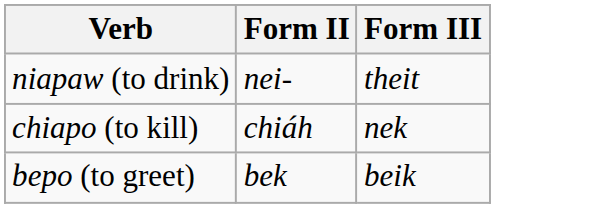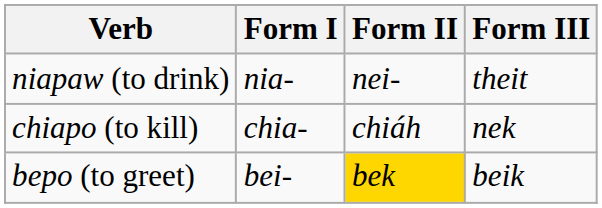+ column: Form I | nia- | chia- | bei-
bepo (to greet) | Form II: no background -> gold background
